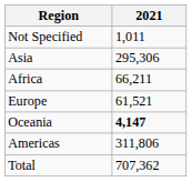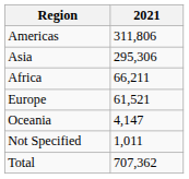rows swapped: Americas <-> Not Specified
Oceania | 2021: bold -> normal
